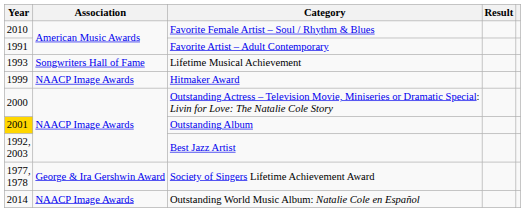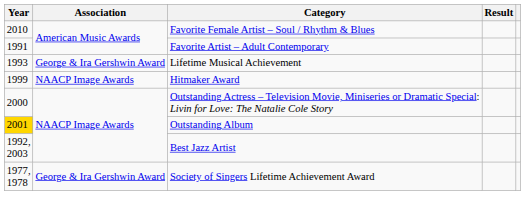Lifetime Musical Achievement | Association: Songwriters Hall of Fame -> George & Ira Gershwin Award
- row: 2014 | NAACP Image Awards | Outstanding World Music Album: Natalie Cole en Español
